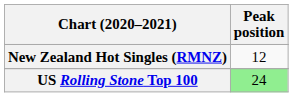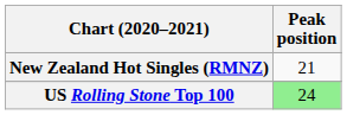New Zealand Hot Singles (RMNZ) | Peak position: 12 -> 21
